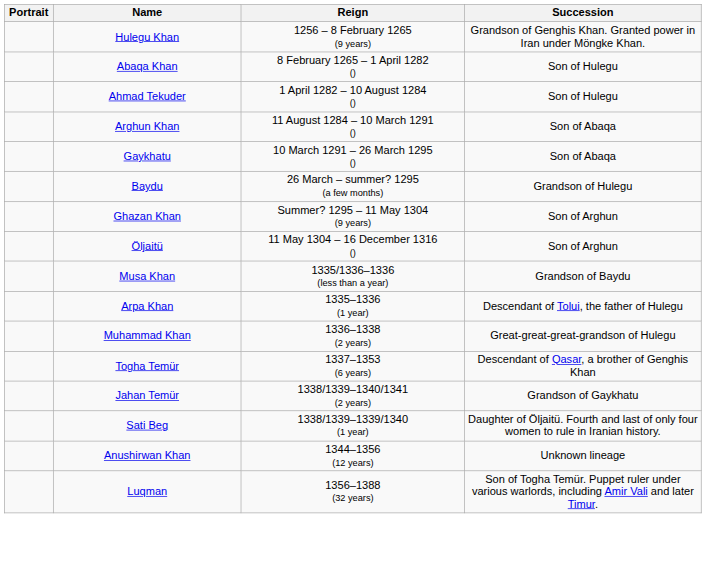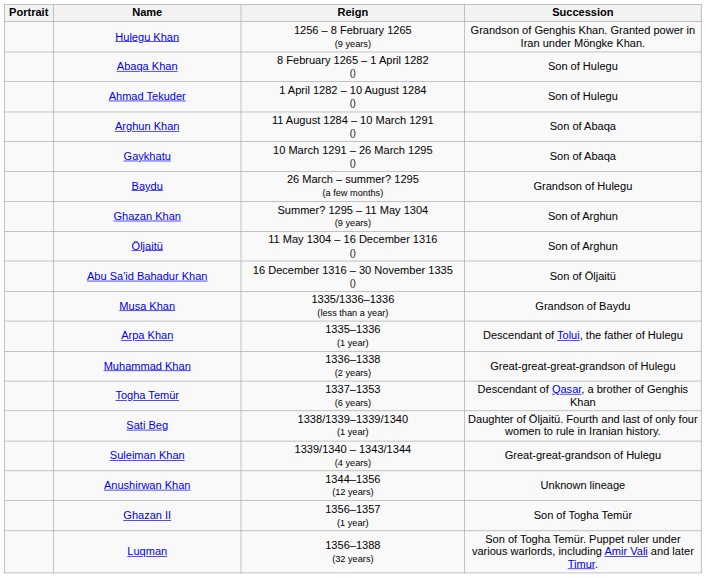+ row: Abu Sa'id Bahadur Khan | 16 December 1316 – 30 November 1335 () | Son of Öljaitü
- row: Jahan Temür | 1338/1339–1340/1341 (2 years) | Grandson of Gaykhatu
+ row: Suleiman Khan | 1339/1340 – 1343/1344 (4 years) | Great-great-grandson of Hulegu
+ row: Ghazan II | 1356–1357 (1 year) | Son of Togha Temür
